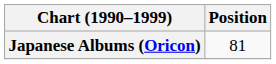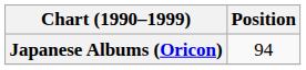Japanese Albums (Oricon) | Position: 81 -> 94
